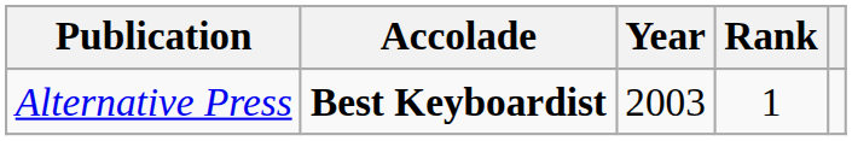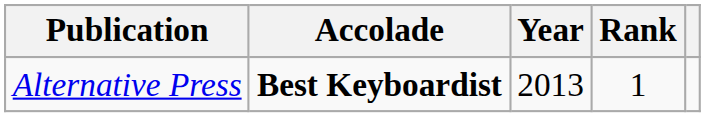Alternative Press | Year: 2003 -> 2013
